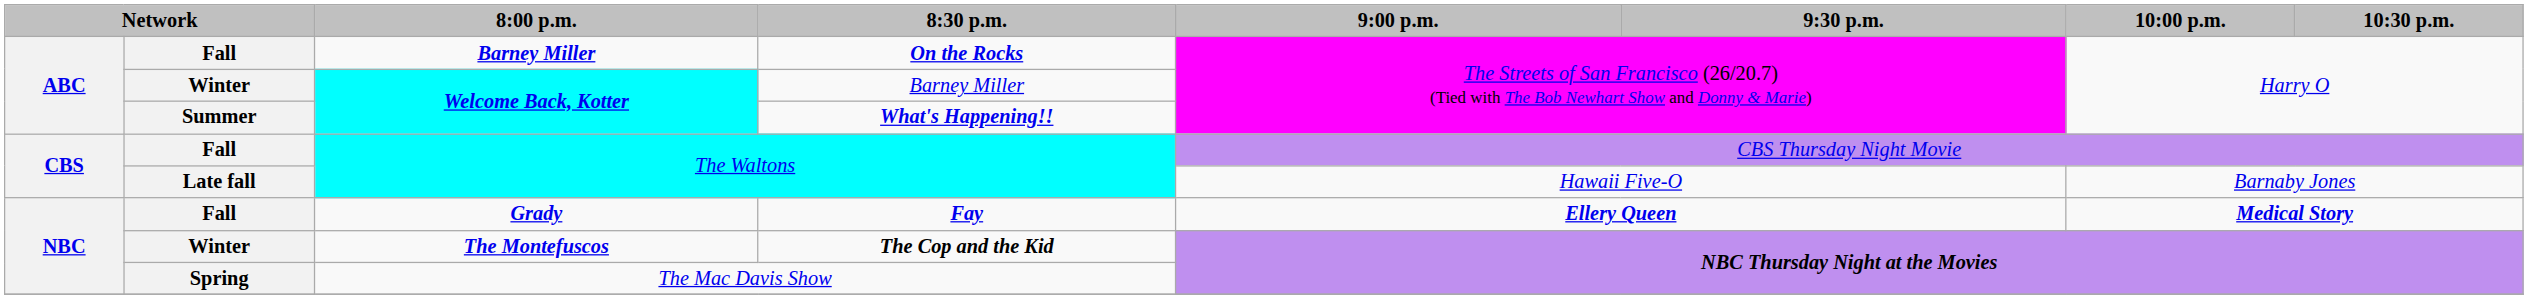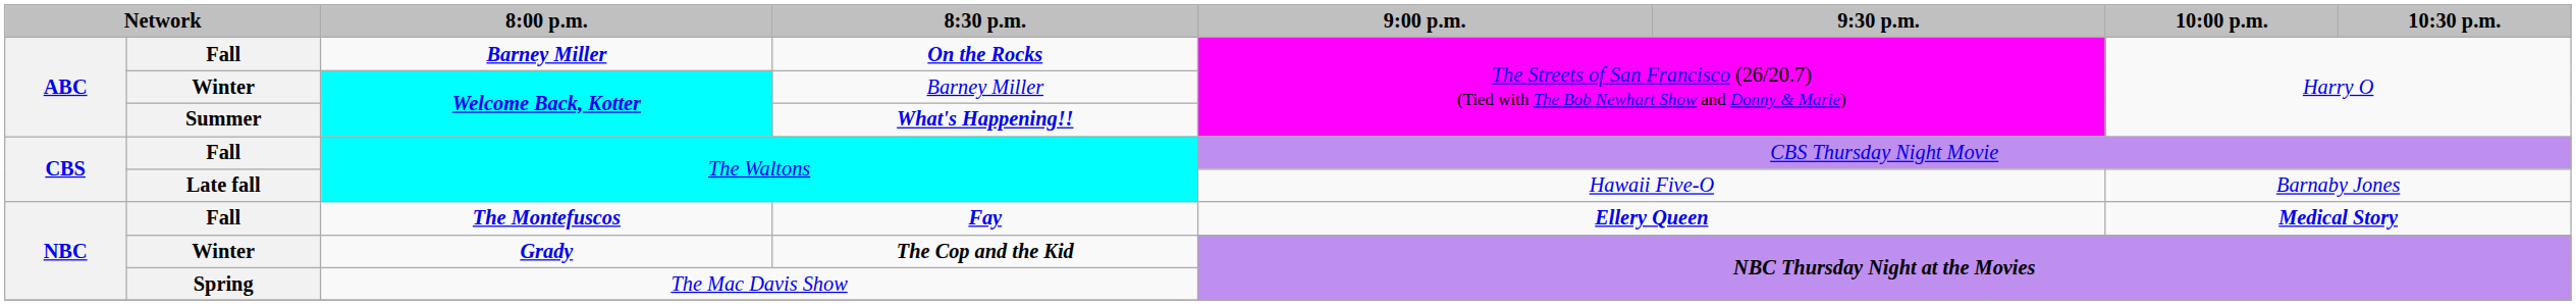Fay | 8:00 p.m.: Grady -> The Montefuscos
The Cop and the Kid | 8:00 p.m.: The Montefuscos -> Grady
